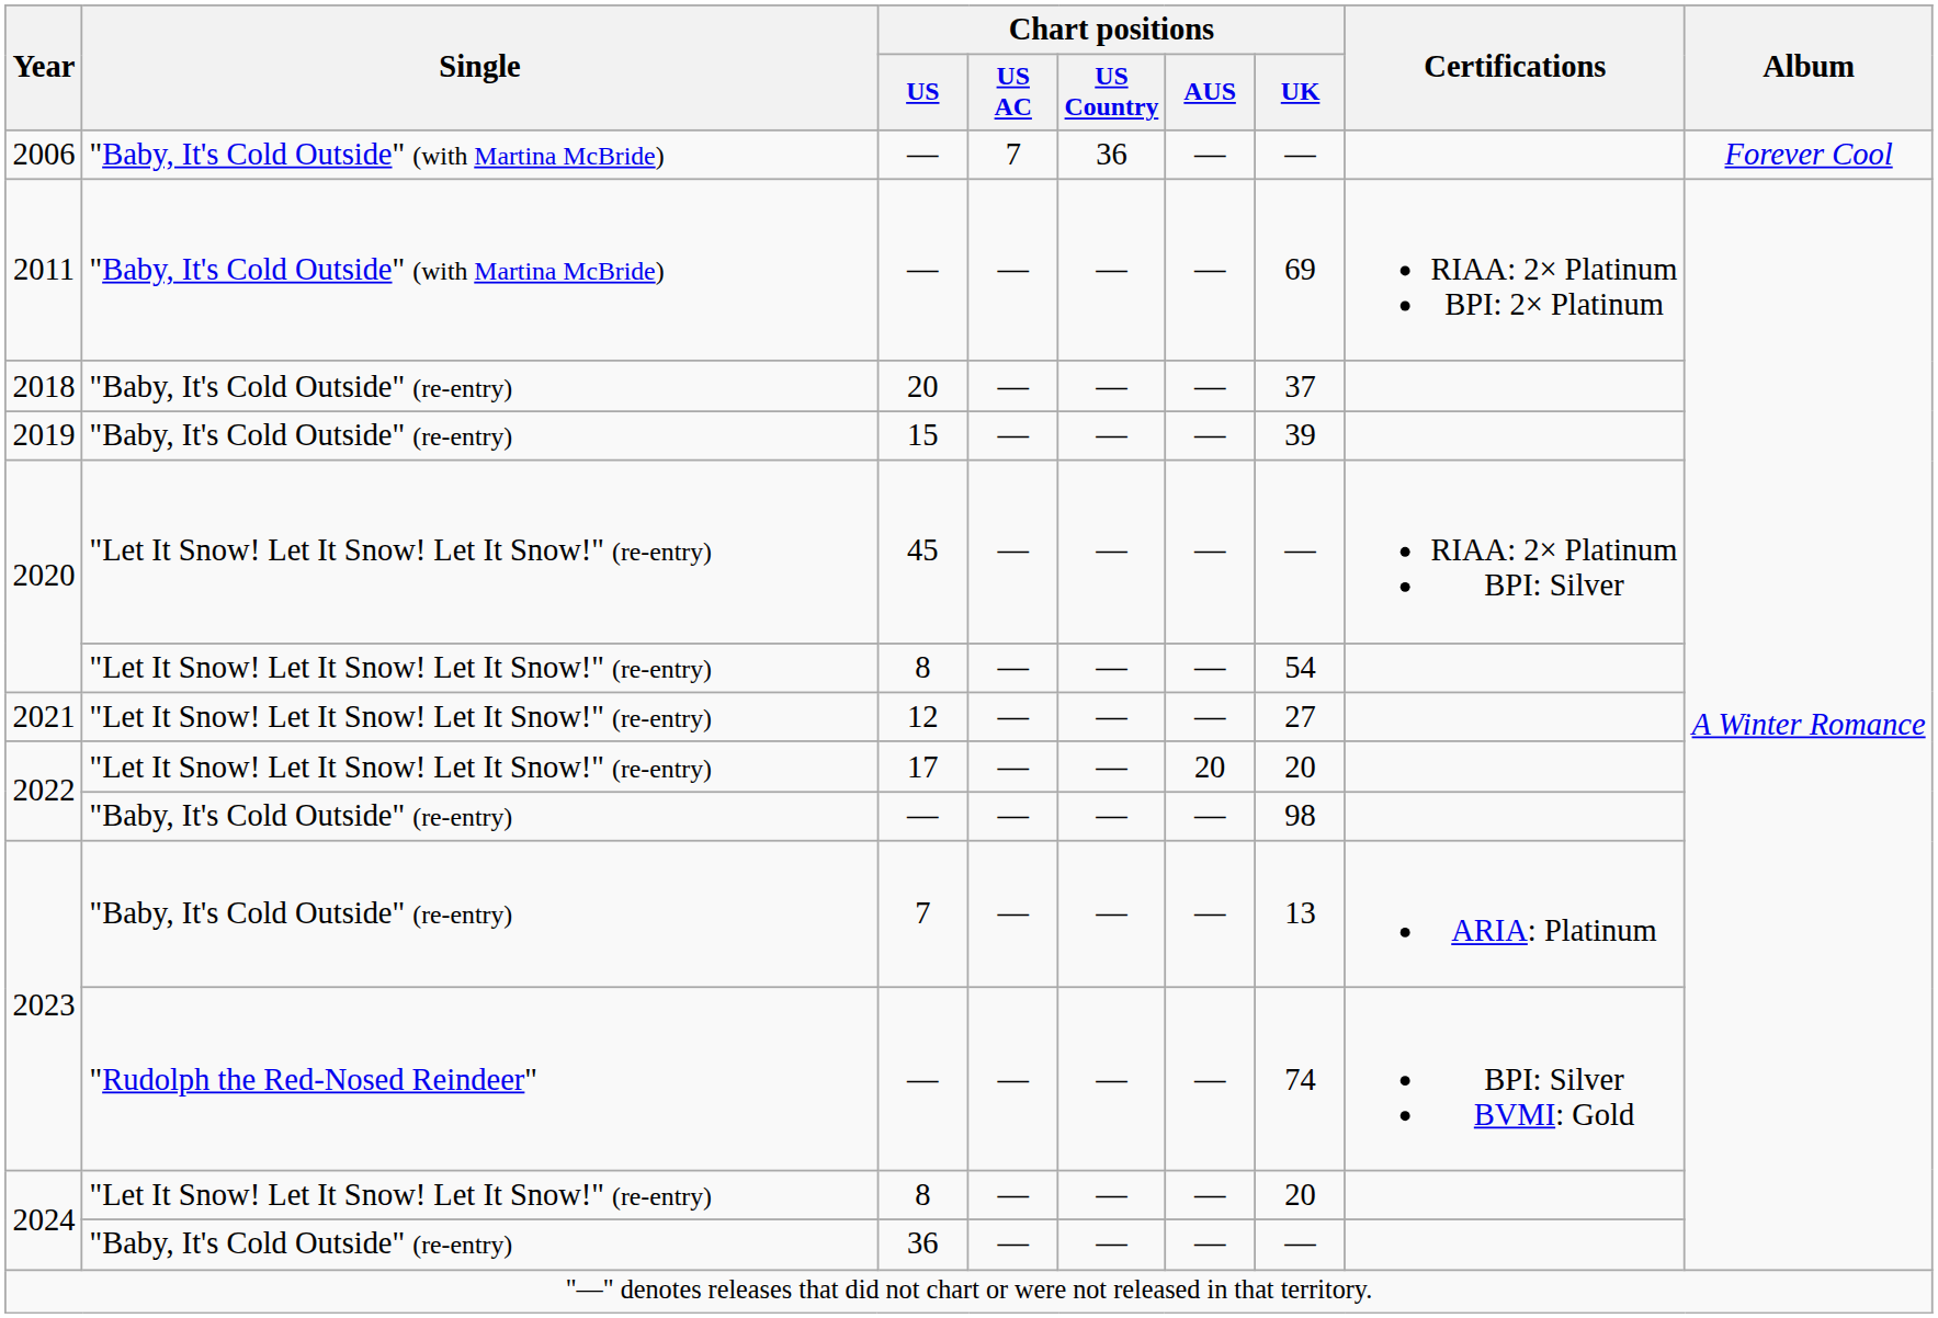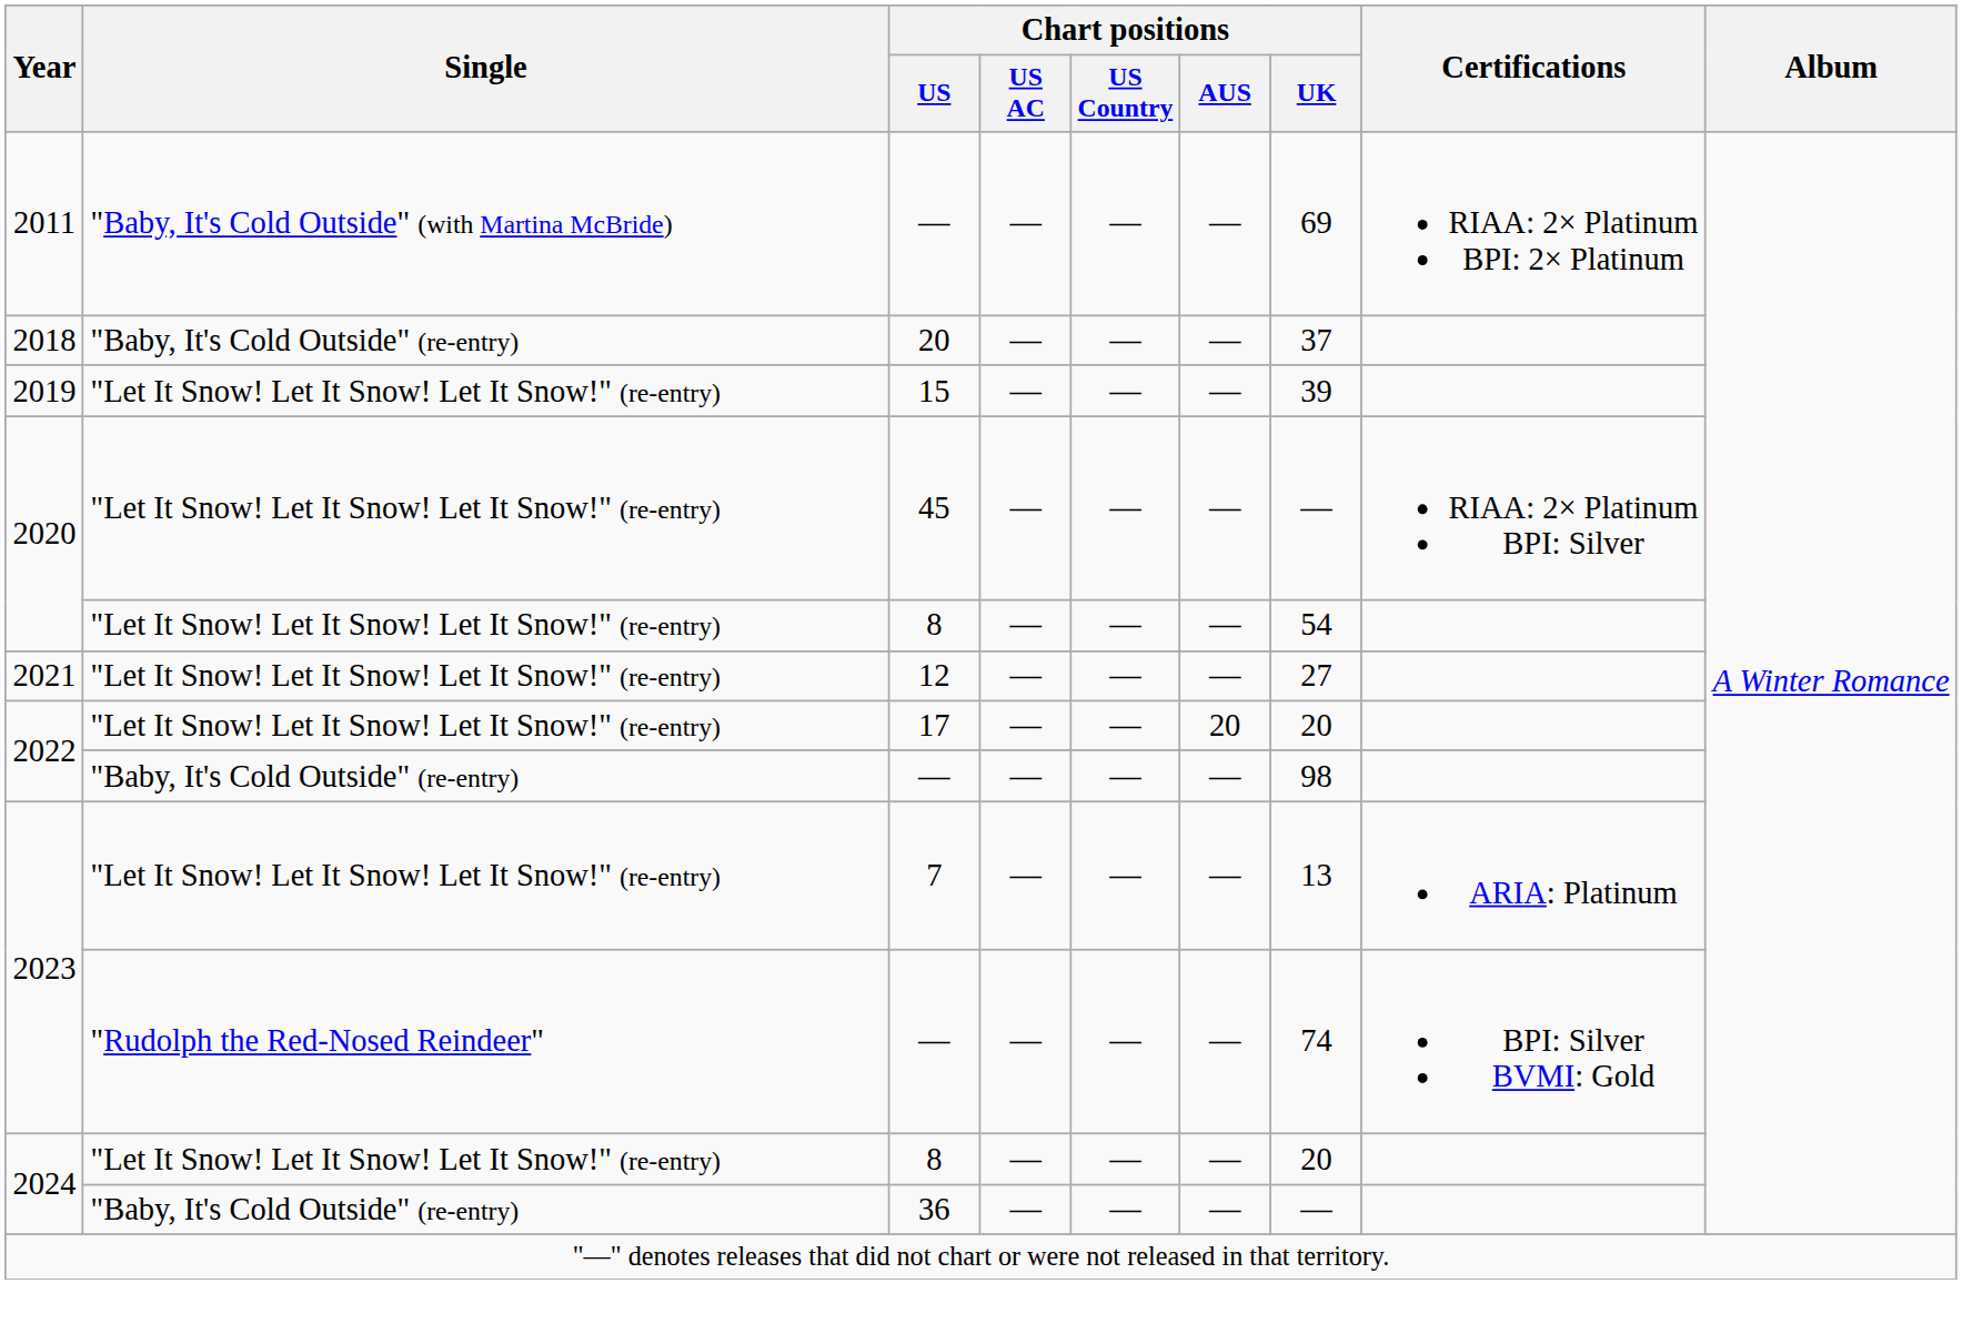- row: 2006 | "Baby, It's Cold Outside" (with Martina McBride) | — | 7 | 36 | — | — | Forever Cool
2019 | Single: "Baby, It's Cold Outside" (re-entry) -> "Let It Snow! Let It Snow! Let It Snow!" (re-entry)
2023 / 7 | Single: "Baby, It's Cold Outside" (re-entry) -> "Let It Snow! Let It Snow! Let It Snow!" (re-entry)
